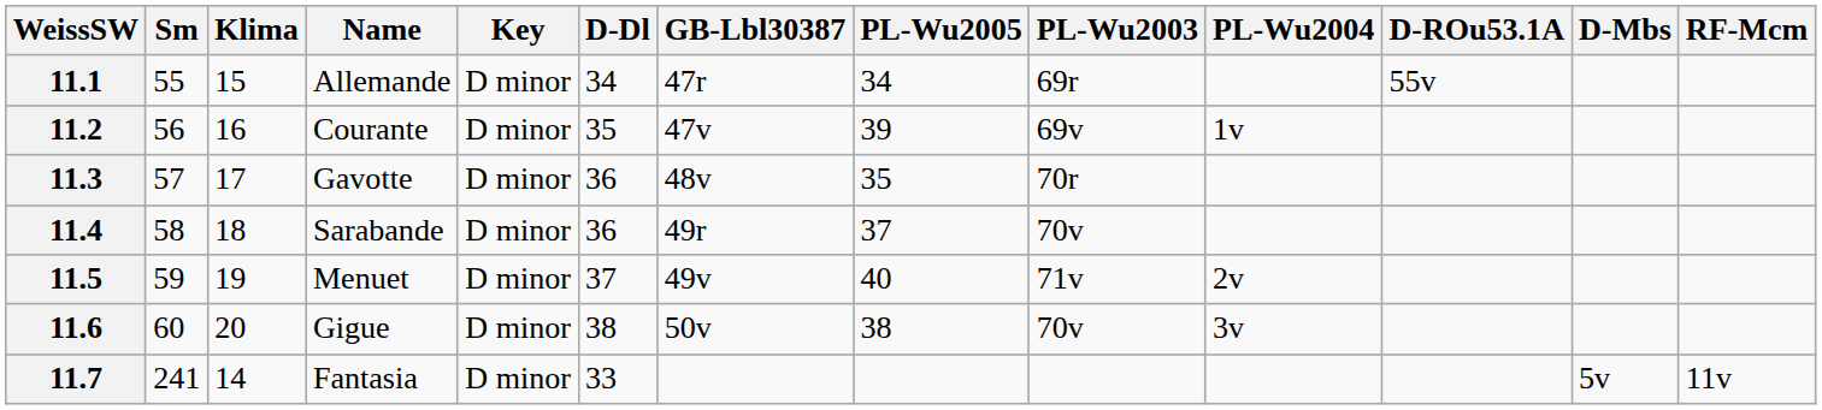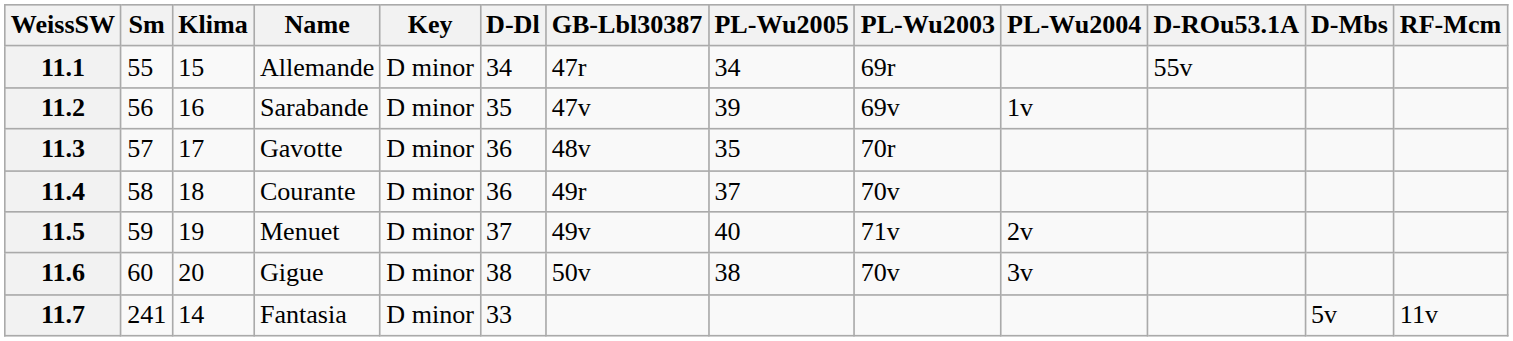11.2 | Name: Courante -> Sarabande
11.4 | Name: Sarabande -> Courante
